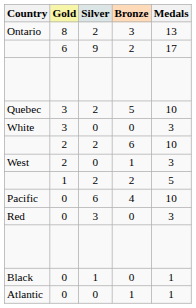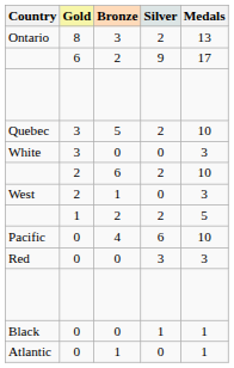columns swapped: Silver <-> Bronze
